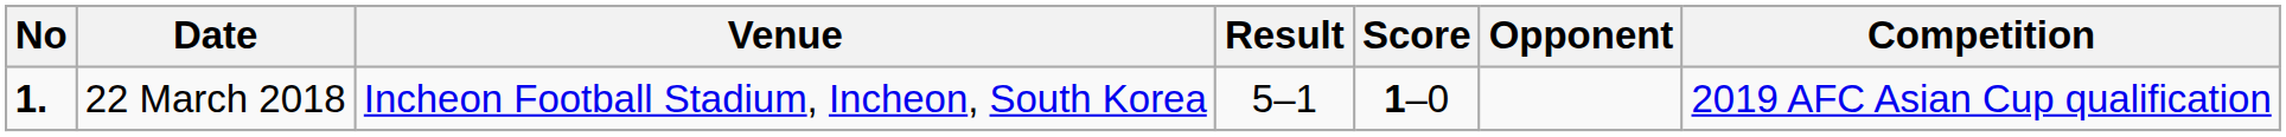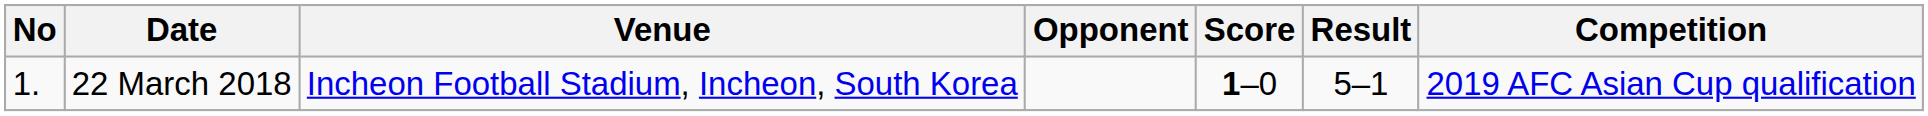columns swapped: Opponent <-> Result
22 March 2018 | No: bold -> normal
